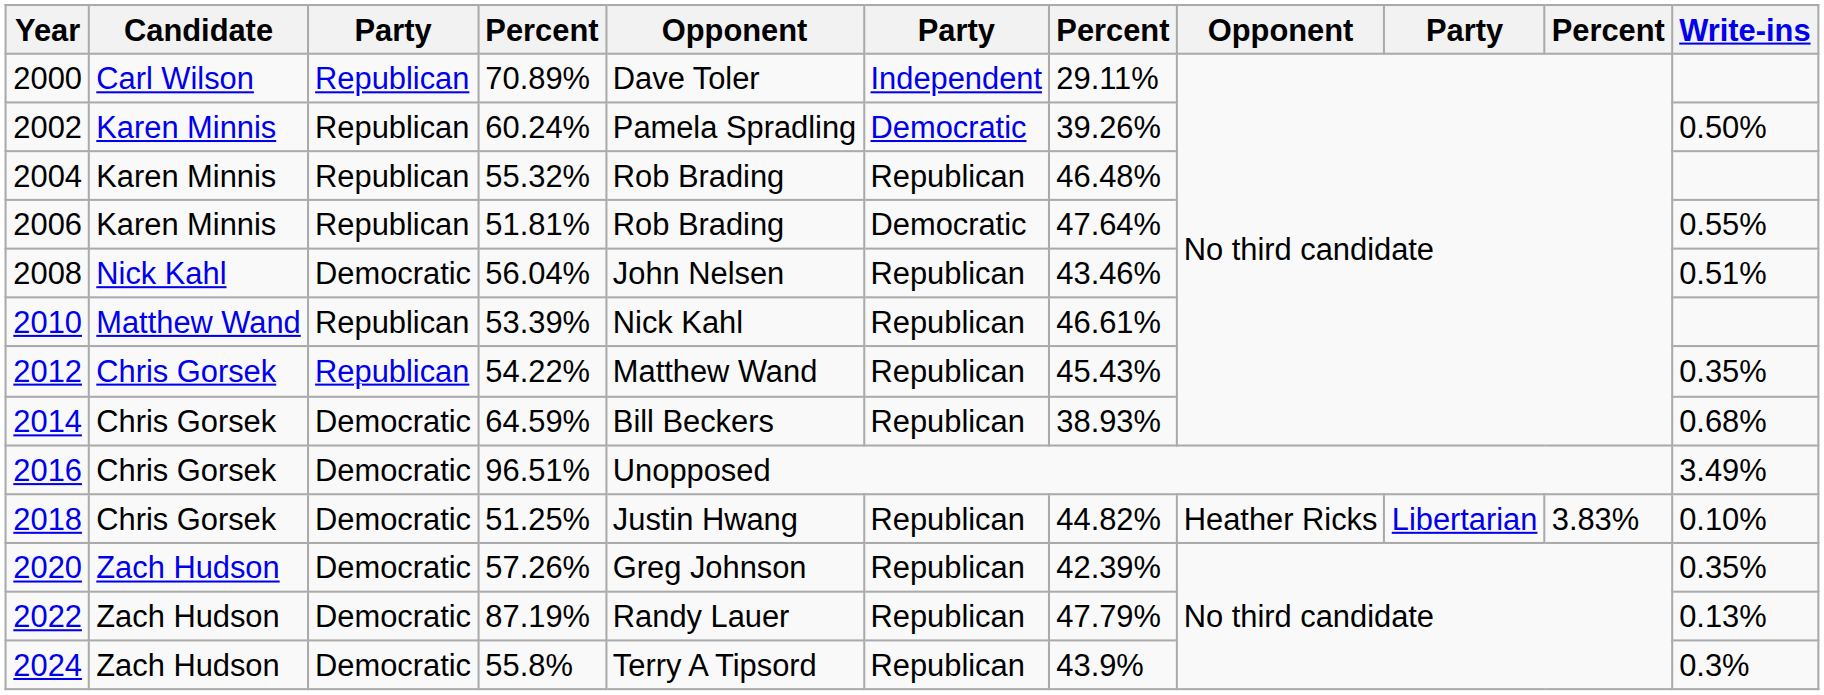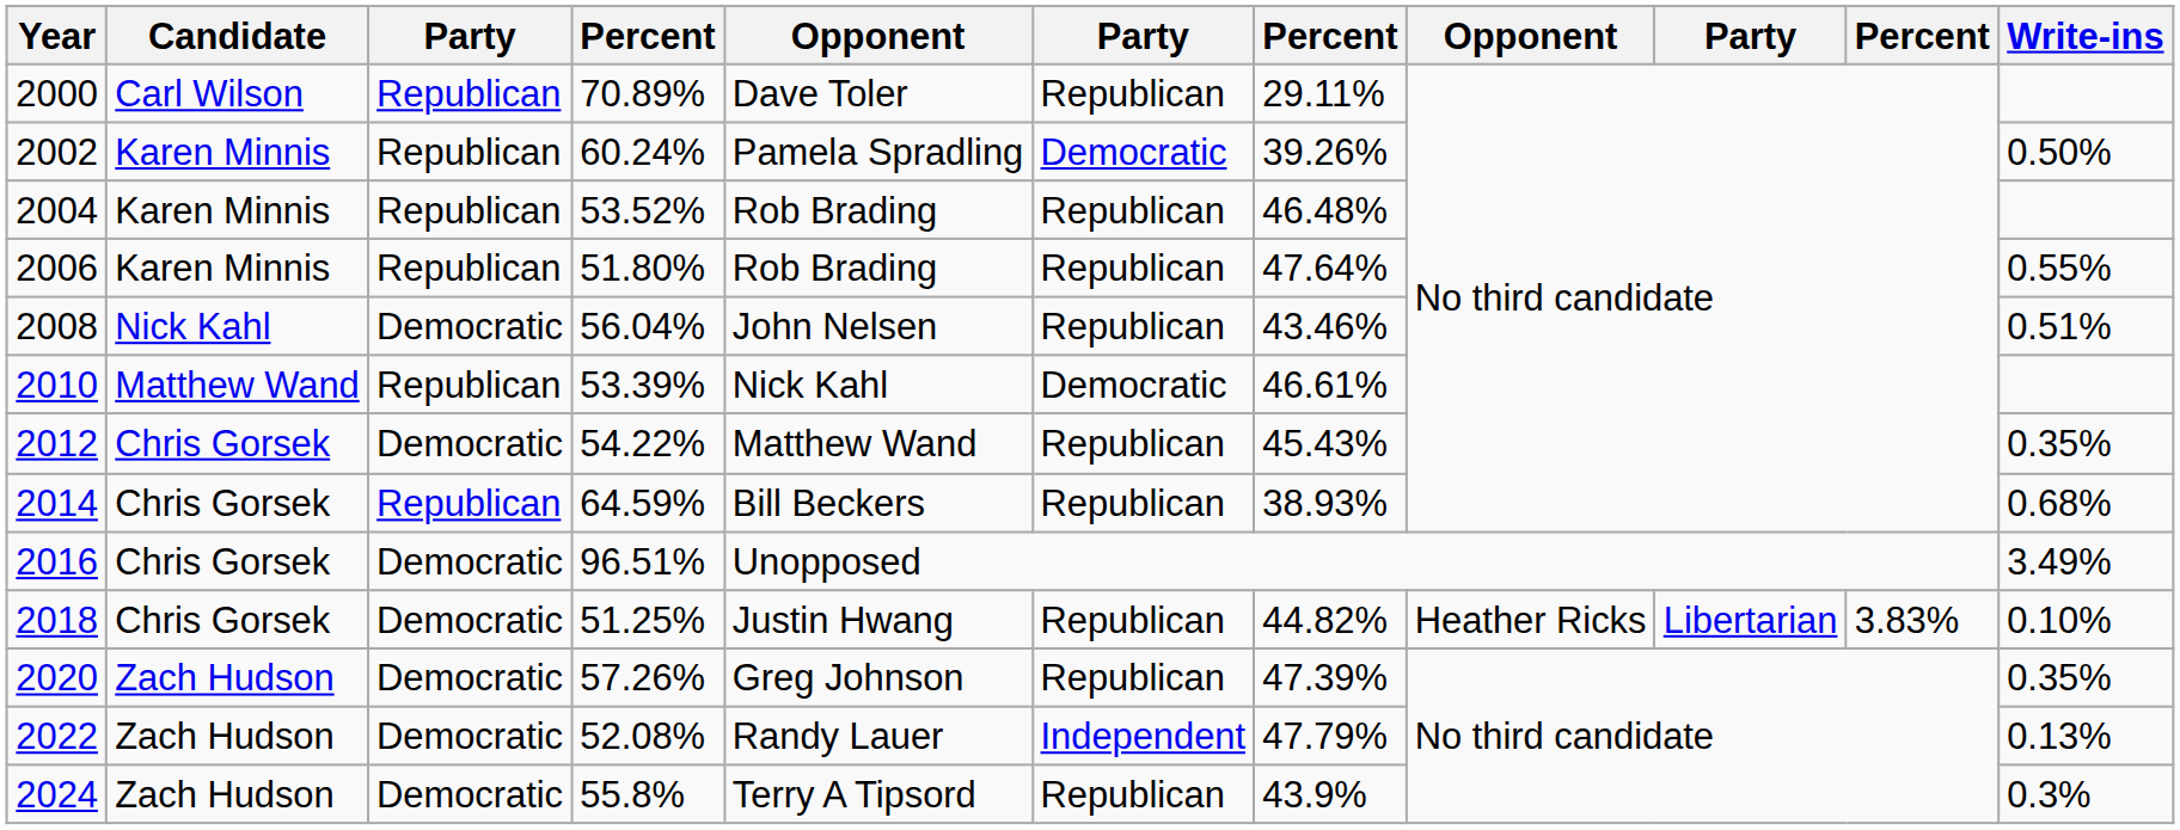2000 | column 6: Independent -> Republican
2004 | column 4: 55.32% -> 53.52%
2006 | column 4: 51.81% -> 51.80%
2006 | column 6: Democratic -> Republican
2010 | column 6: Republican -> Democratic
2012 | column 3: Republican -> Democratic
2014 | column 3: Democratic -> Republican
2020 | column 7: 42.39% -> 47.39%
2022 | column 4: 87.19% -> 52.08%
2022 | column 6: Republican -> Independent
